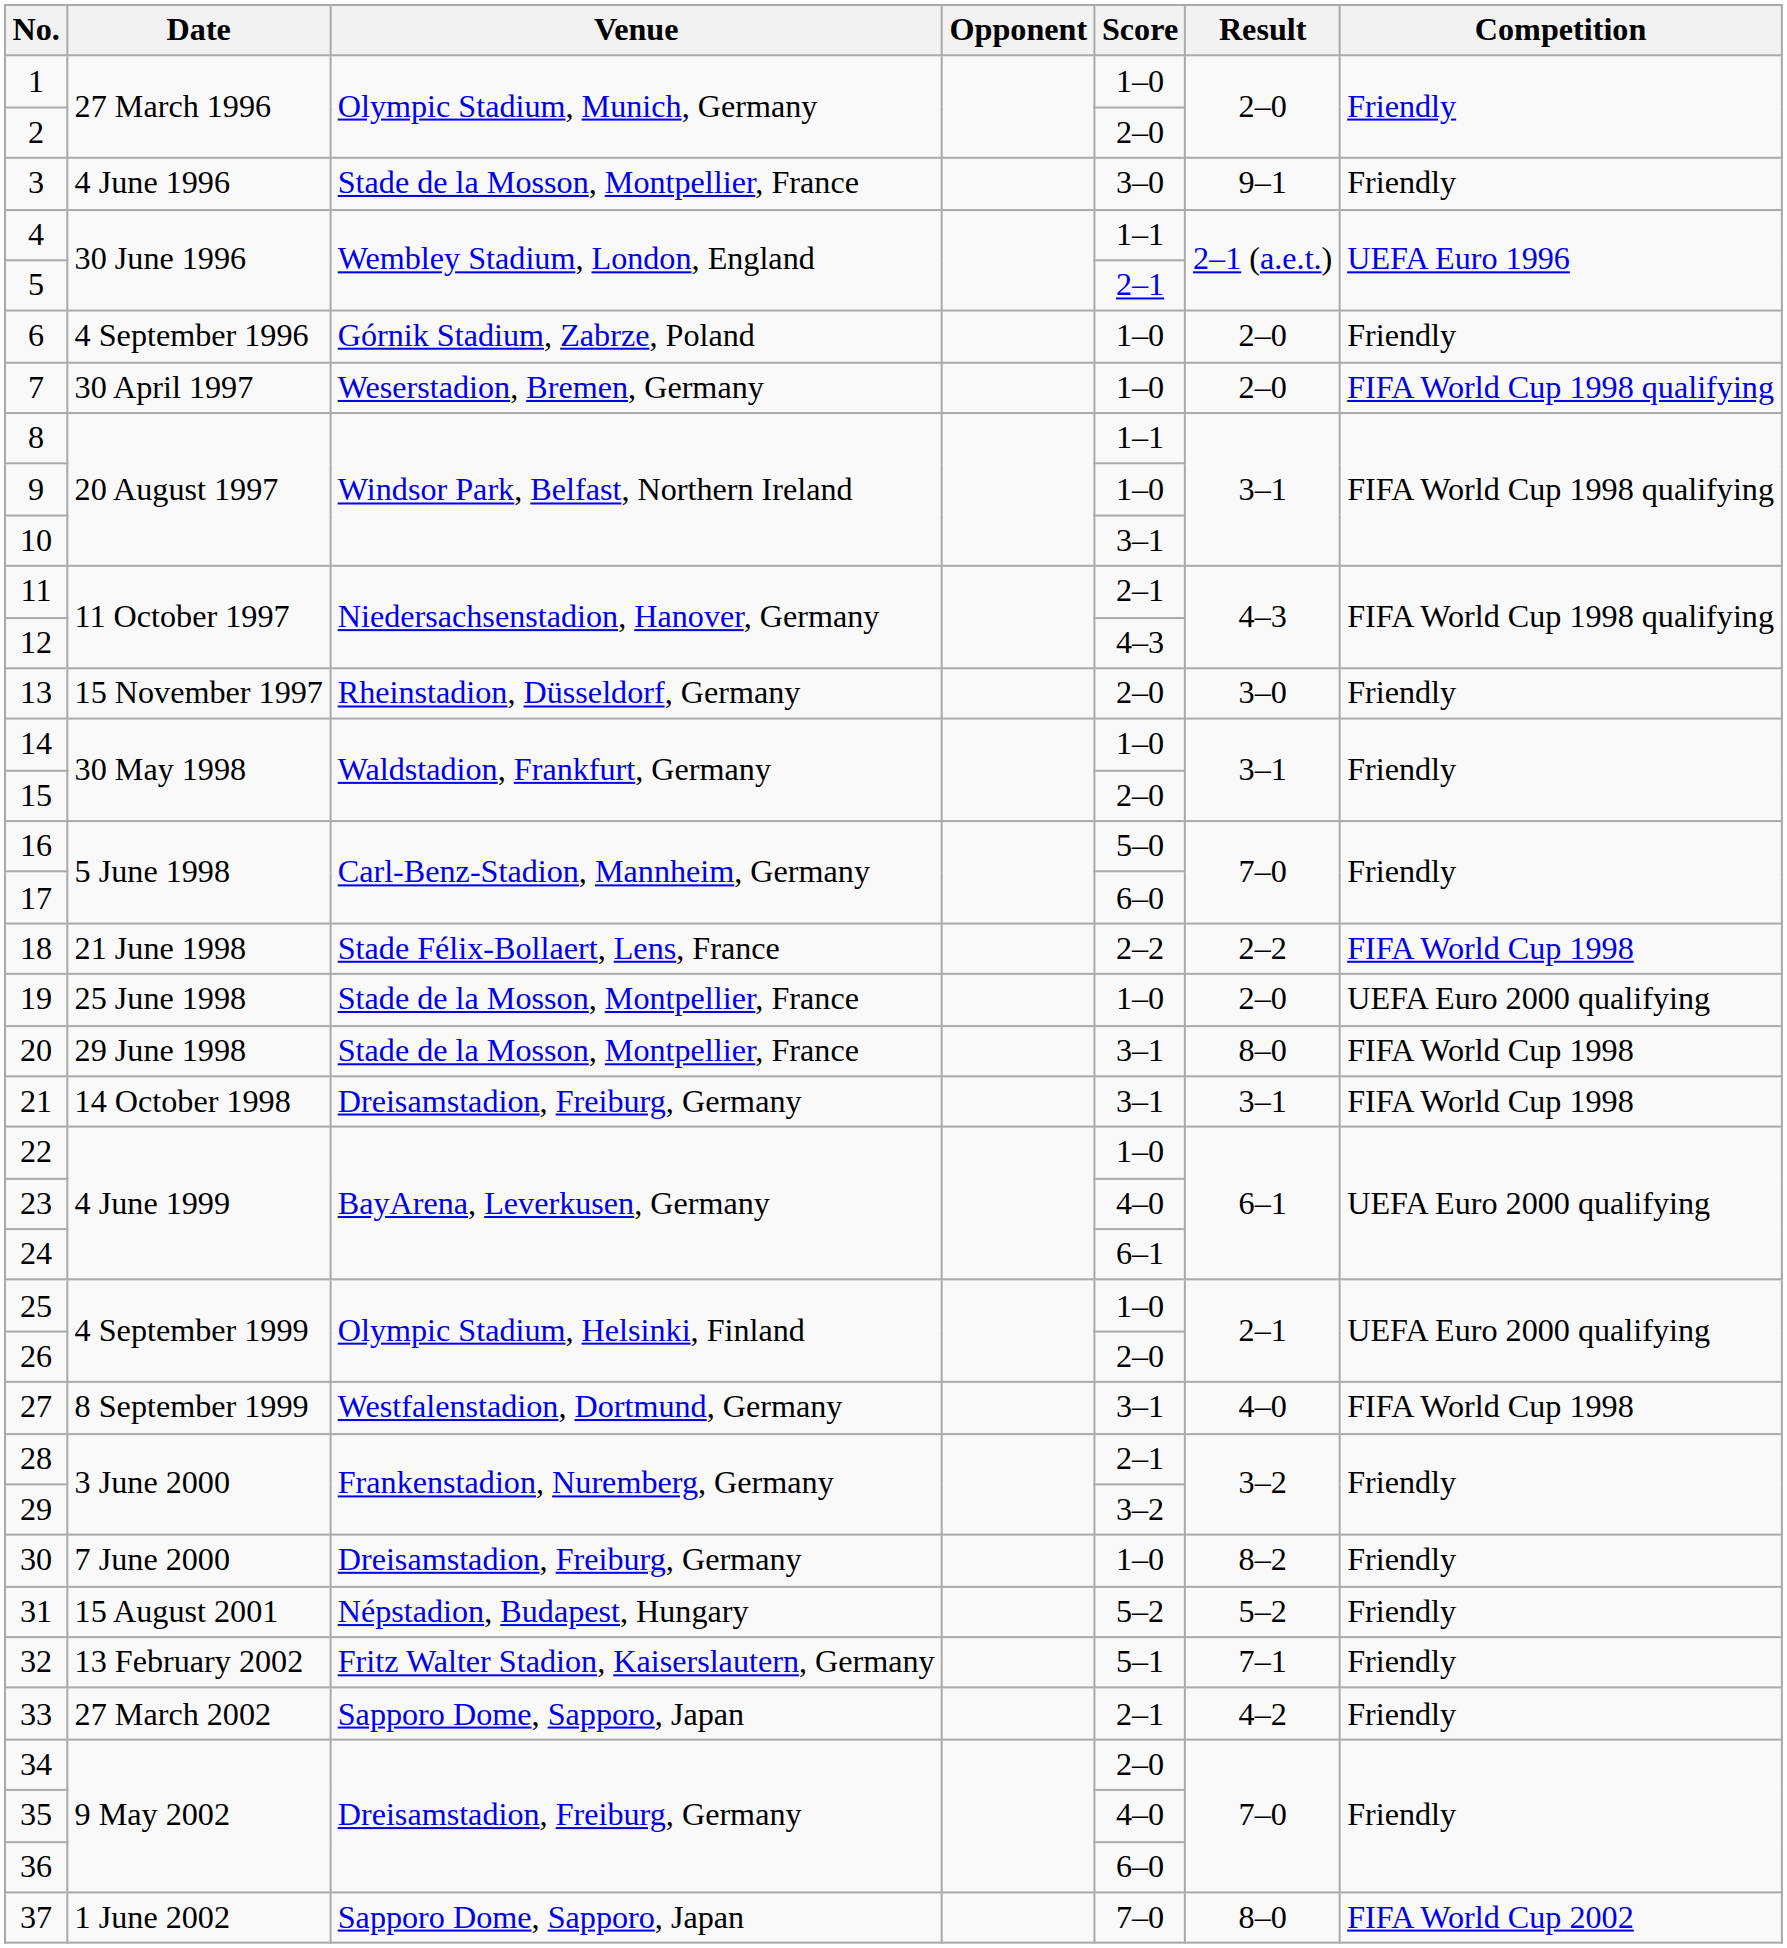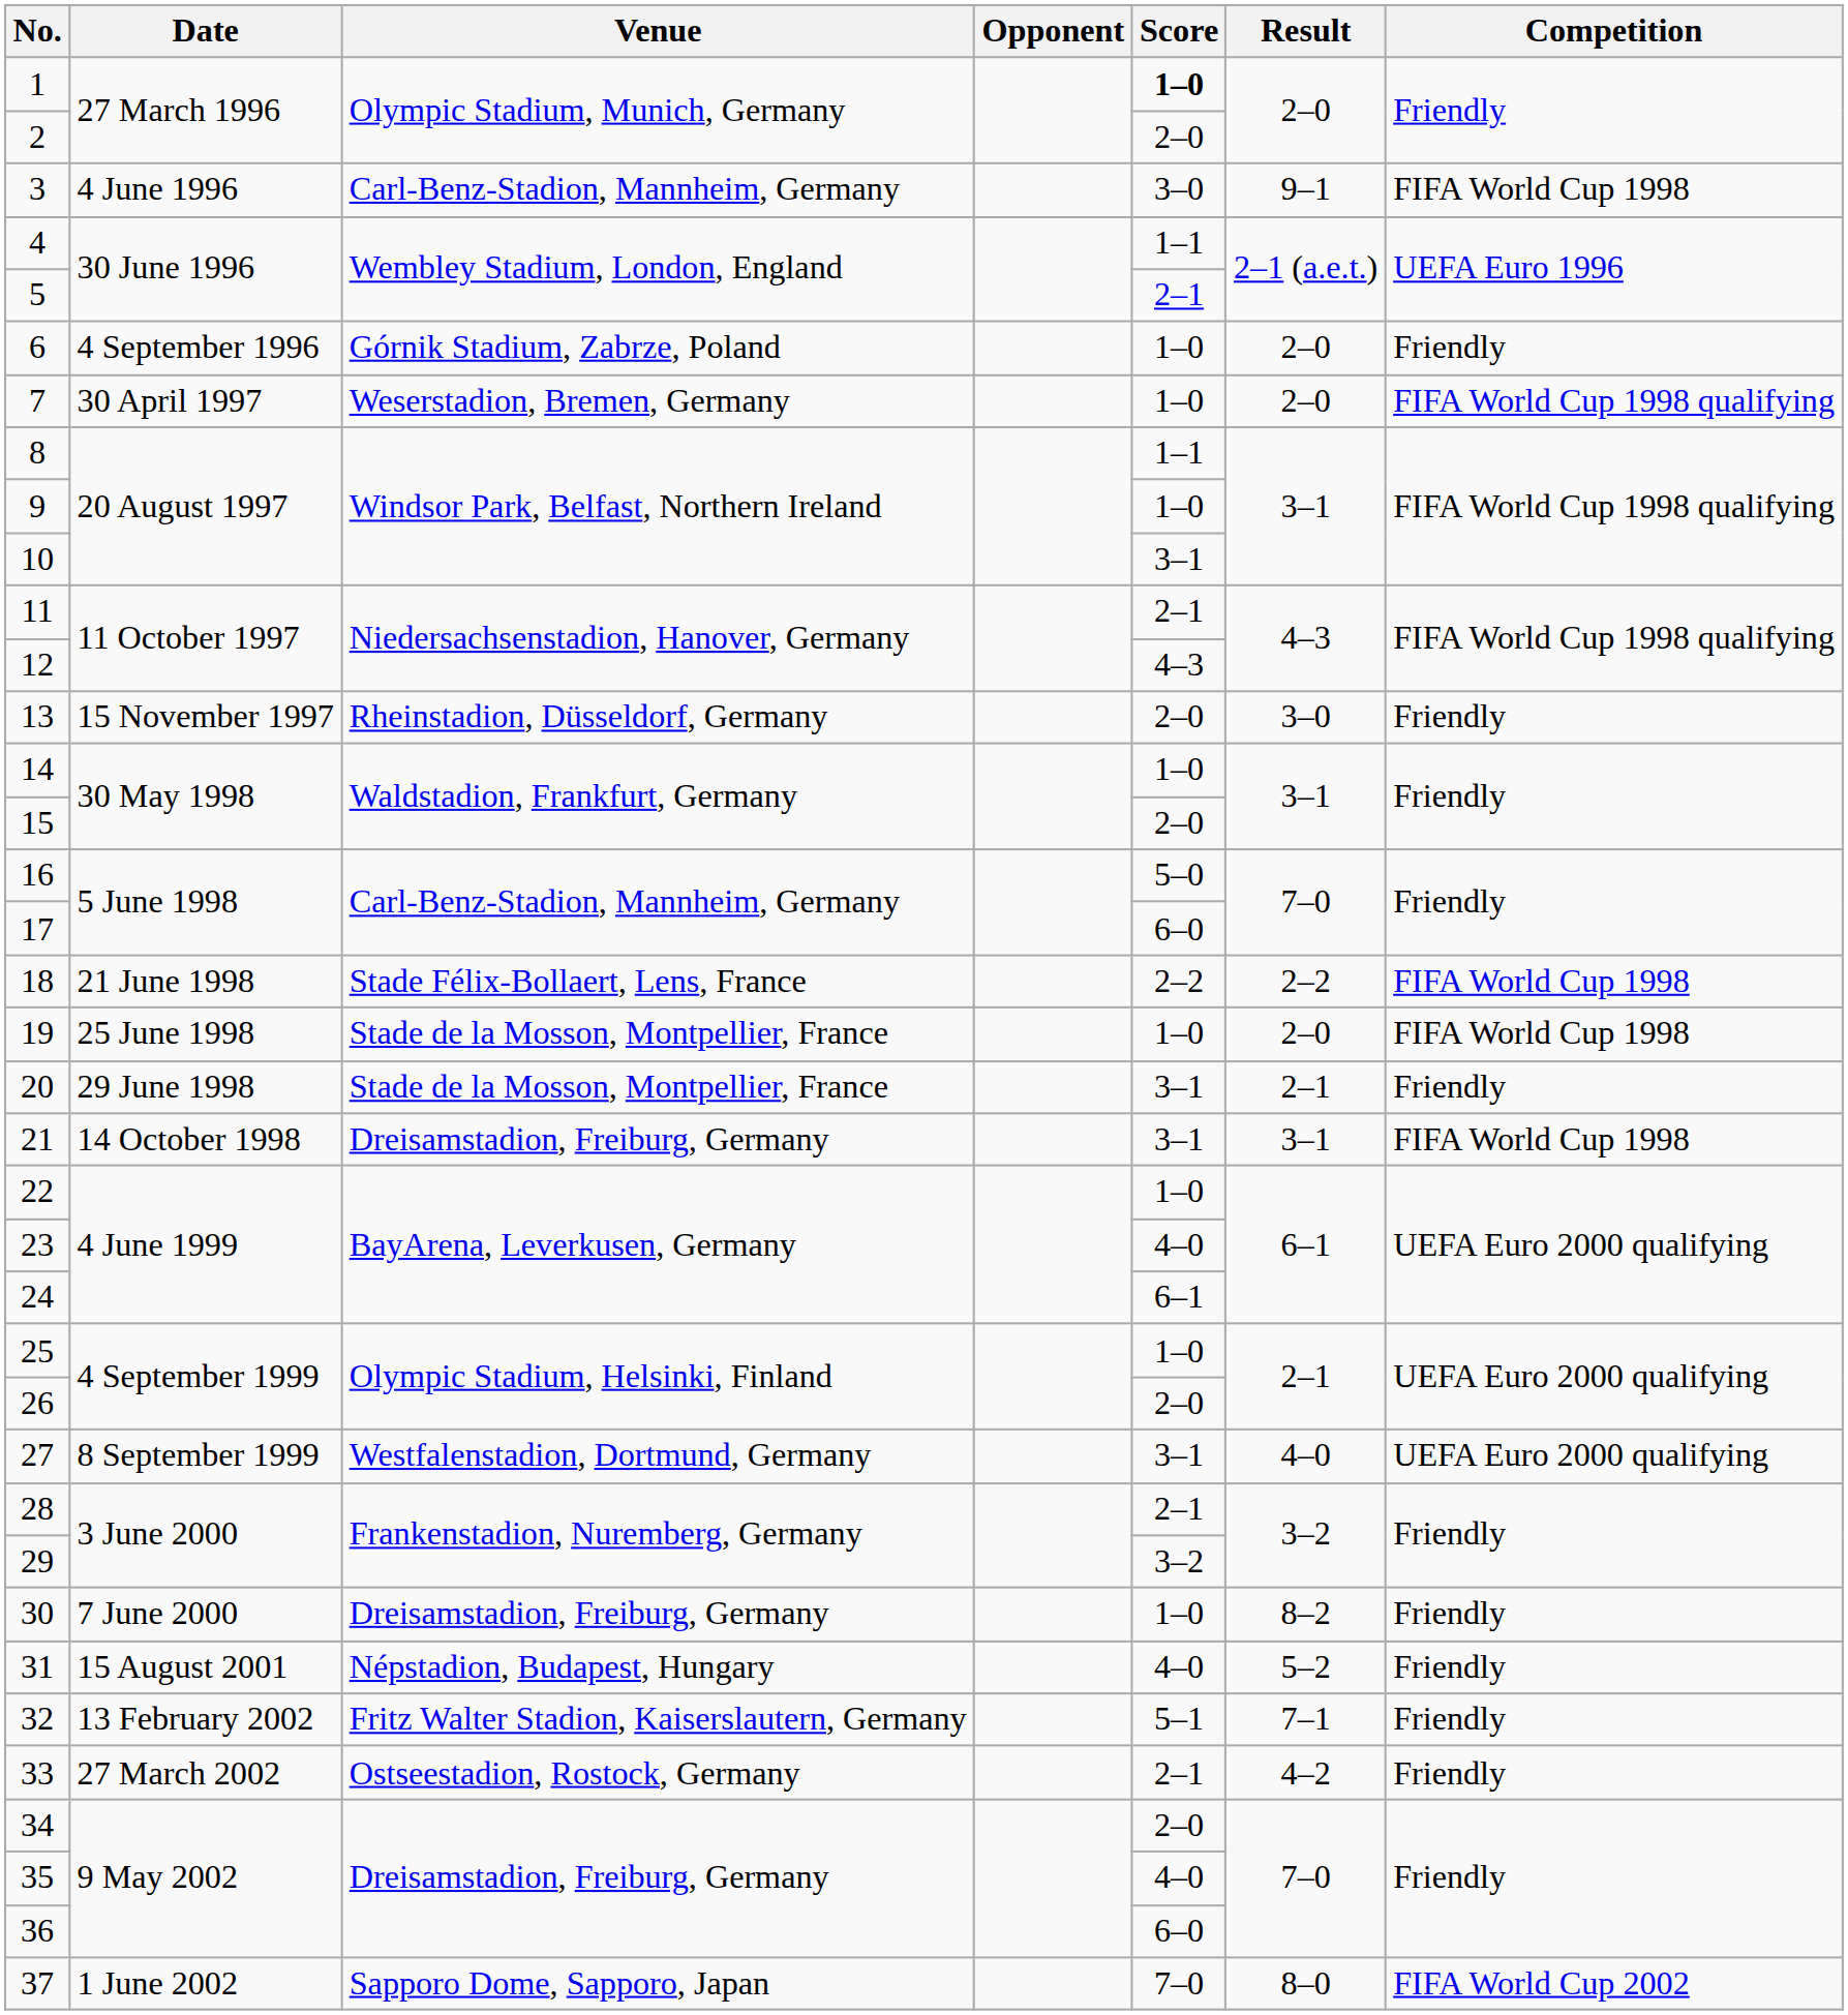1 | Score: normal -> bold
3 | Venue: Stade de la Mosson, Montpellier, France -> Carl-Benz-Stadion, Mannheim, Germany
3 | Competition: Friendly -> FIFA World Cup 1998
19 | Competition: UEFA Euro 2000 qualifying -> FIFA World Cup 1998
20 | Result: 8–0 -> 2–1
20 | Competition: FIFA World Cup 1998 -> Friendly
27 | Competition: FIFA World Cup 1998 -> UEFA Euro 2000 qualifying
31 | Score: 5–2 -> 4–0
33 | Venue: Sapporo Dome, Sapporo, Japan -> Ostseestadion, Rostock, Germany
